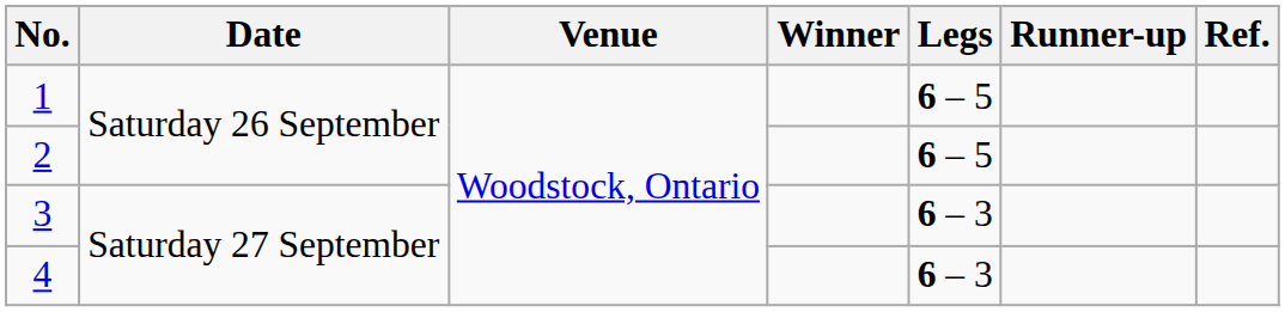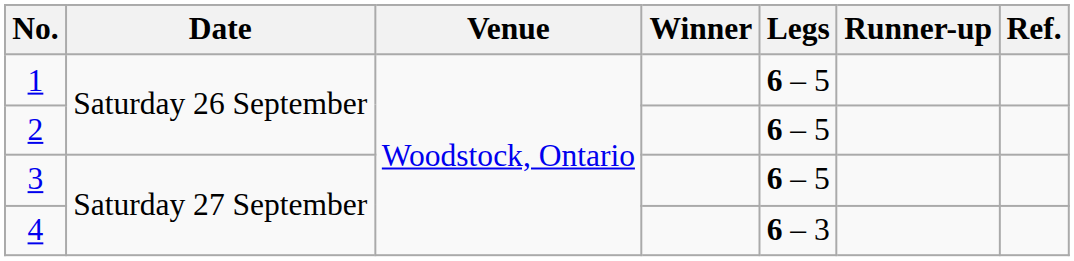3 | Legs: 6 – 3 -> 6 – 5
